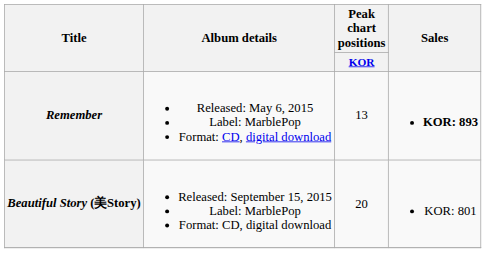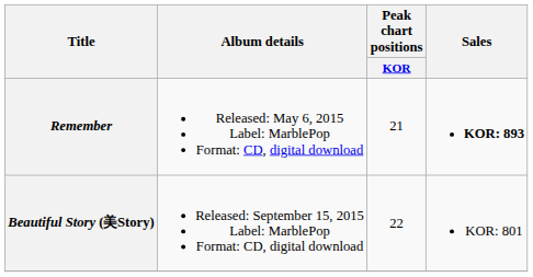Remember | Peak chart positions / KOR: 13 -> 21
Beautiful Story (美Story) | Peak chart positions / KOR: 20 -> 22
